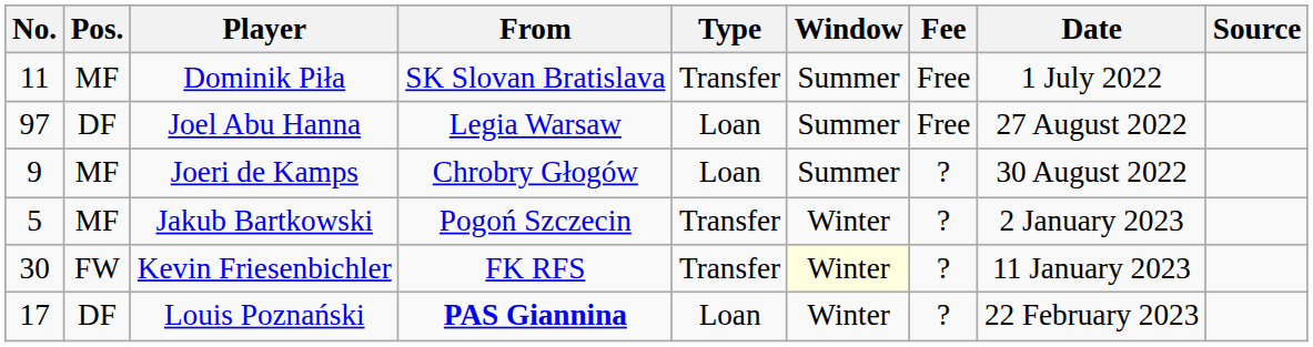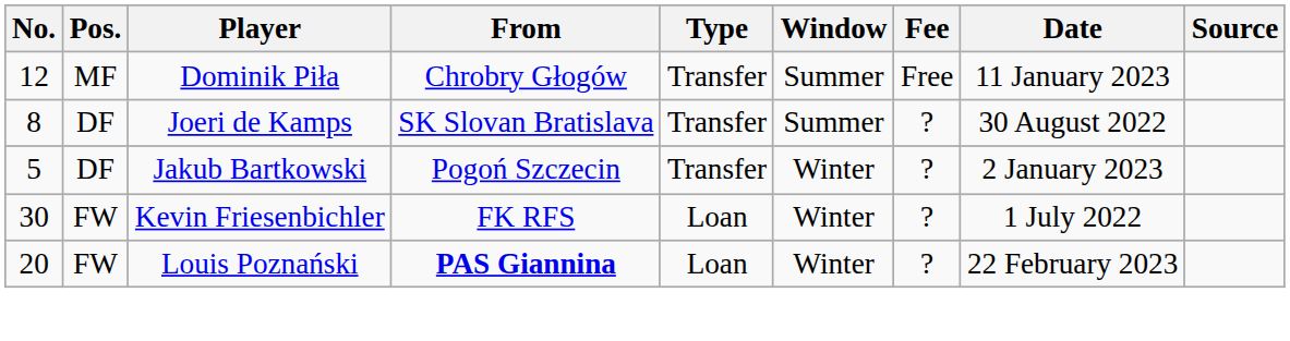Dominik Piła | No.: 11 -> 12
Dominik Piła | From: SK Slovan Bratislava -> Chrobry Głogów
Dominik Piła | Date: 1 July 2022 -> 11 January 2023
- row: 97 | DF | Joel Abu Hanna | Legia Warsaw | Loan | Summer | Free | 27 August 2022
Joeri de Kamps | No.: 9 -> 8
Joeri de Kamps | Pos.: MF -> DF
Joeri de Kamps | From: Chrobry Głogów -> SK Slovan Bratislava
Joeri de Kamps | Type: Loan -> Transfer
Jakub Bartkowski | Pos.: MF -> DF
Kevin Friesenbichler | Type: Transfer -> Loan
Kevin Friesenbichler | Window: lightyellow background -> no background
Kevin Friesenbichler | Date: 11 January 2023 -> 1 July 2022
Louis Poznański | No.: 17 -> 20
Louis Poznański | Pos.: DF -> FW
